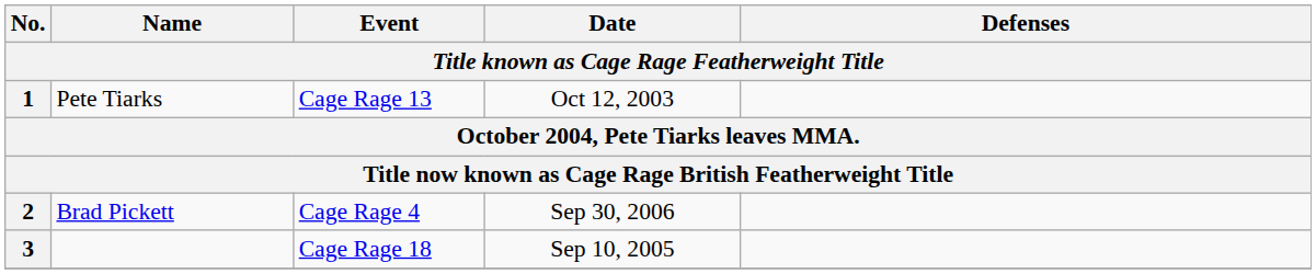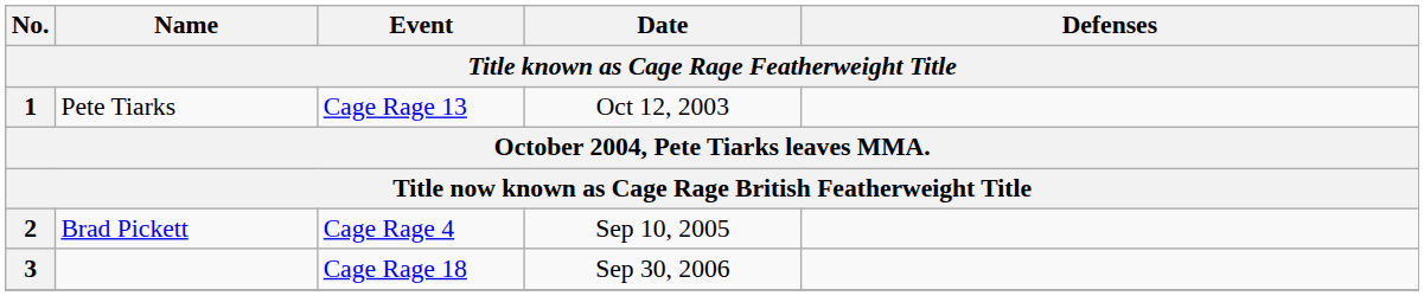2 | Date: Sep 30, 2006 -> Sep 10, 2005
3 | Date: Sep 10, 2005 -> Sep 30, 2006
